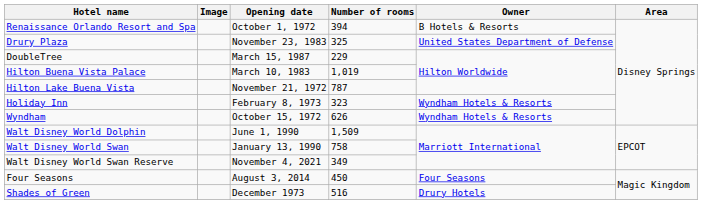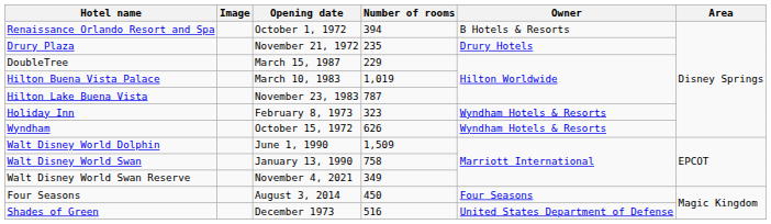Drury Plaza | Opening date: November 23, 1983 -> November 21, 1972
Drury Plaza | Number of rooms: 325 -> 235
Drury Plaza | Owner: United States Department of Defense -> Drury Hotels
Hilton Lake Buena Vista | Opening date: November 21, 1972 -> November 23, 1983
Shades of Green | Owner: Drury Hotels -> United States Department of Defense
